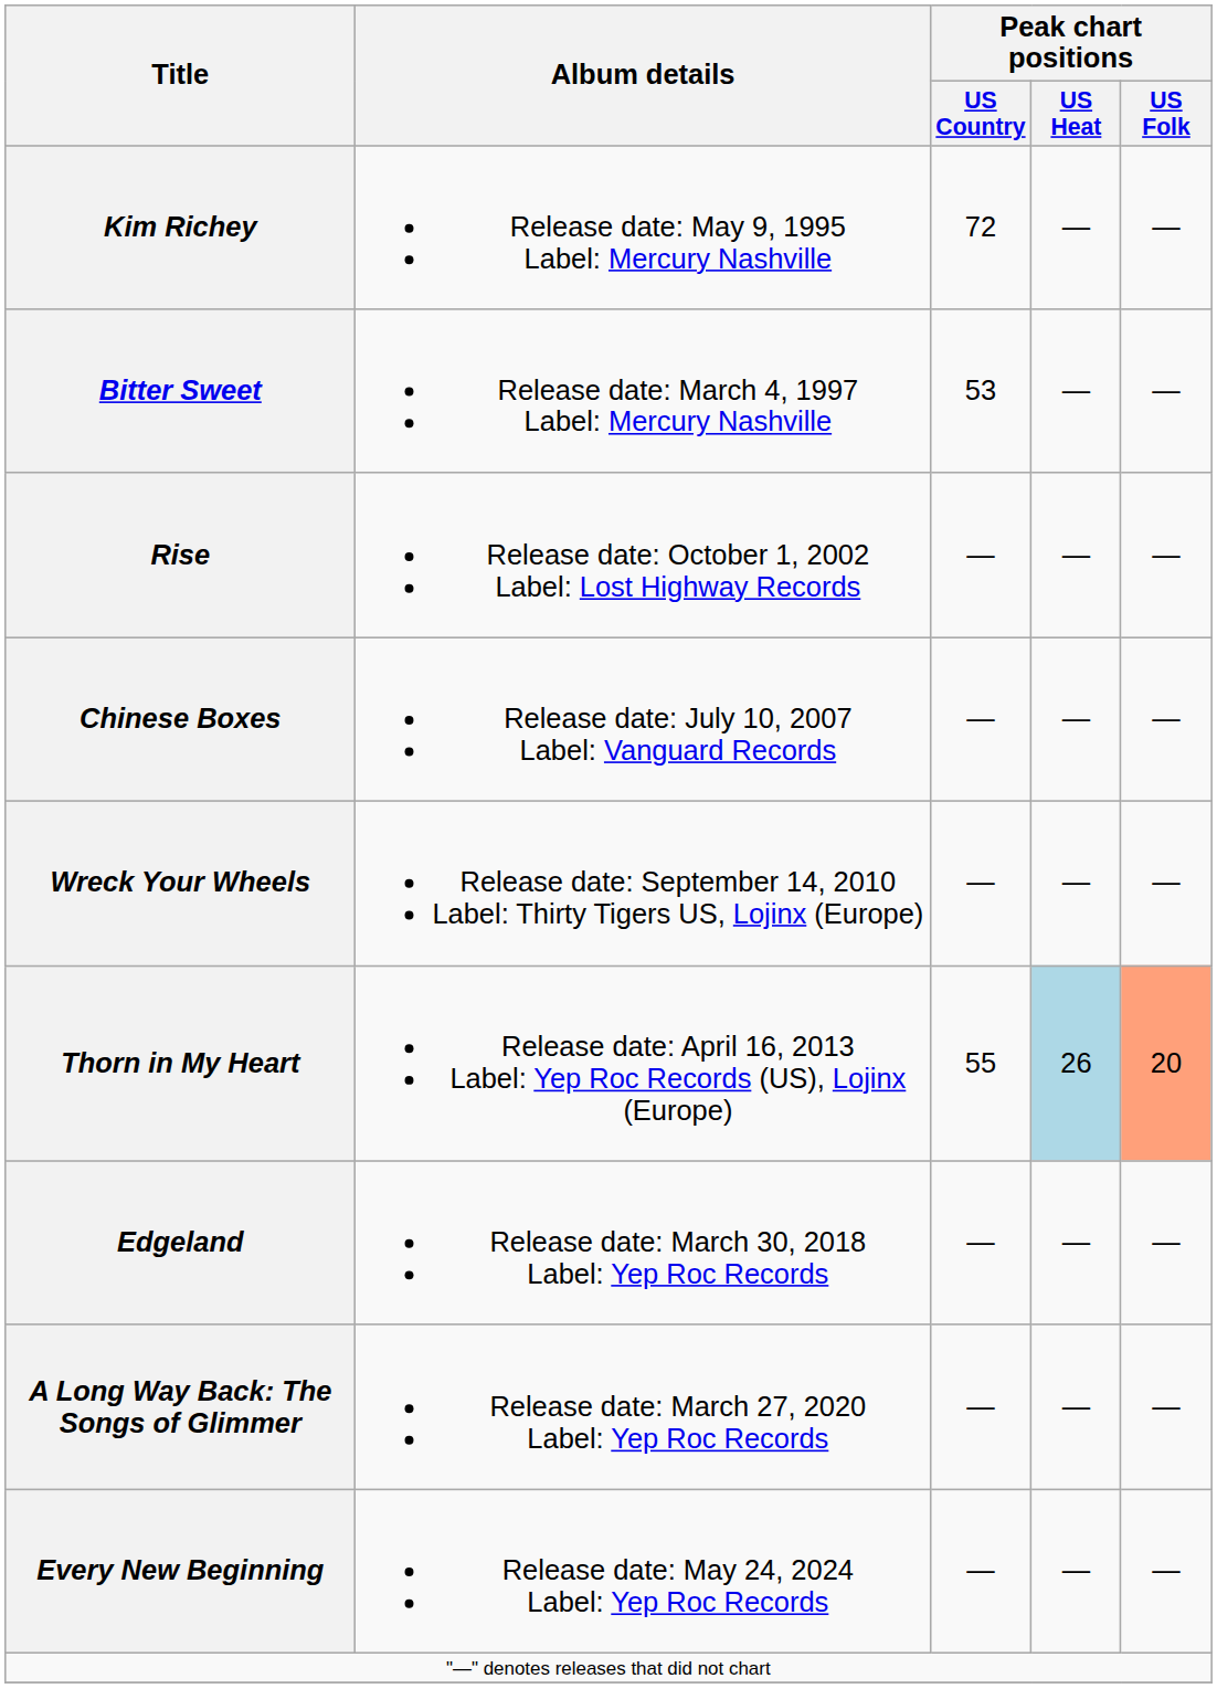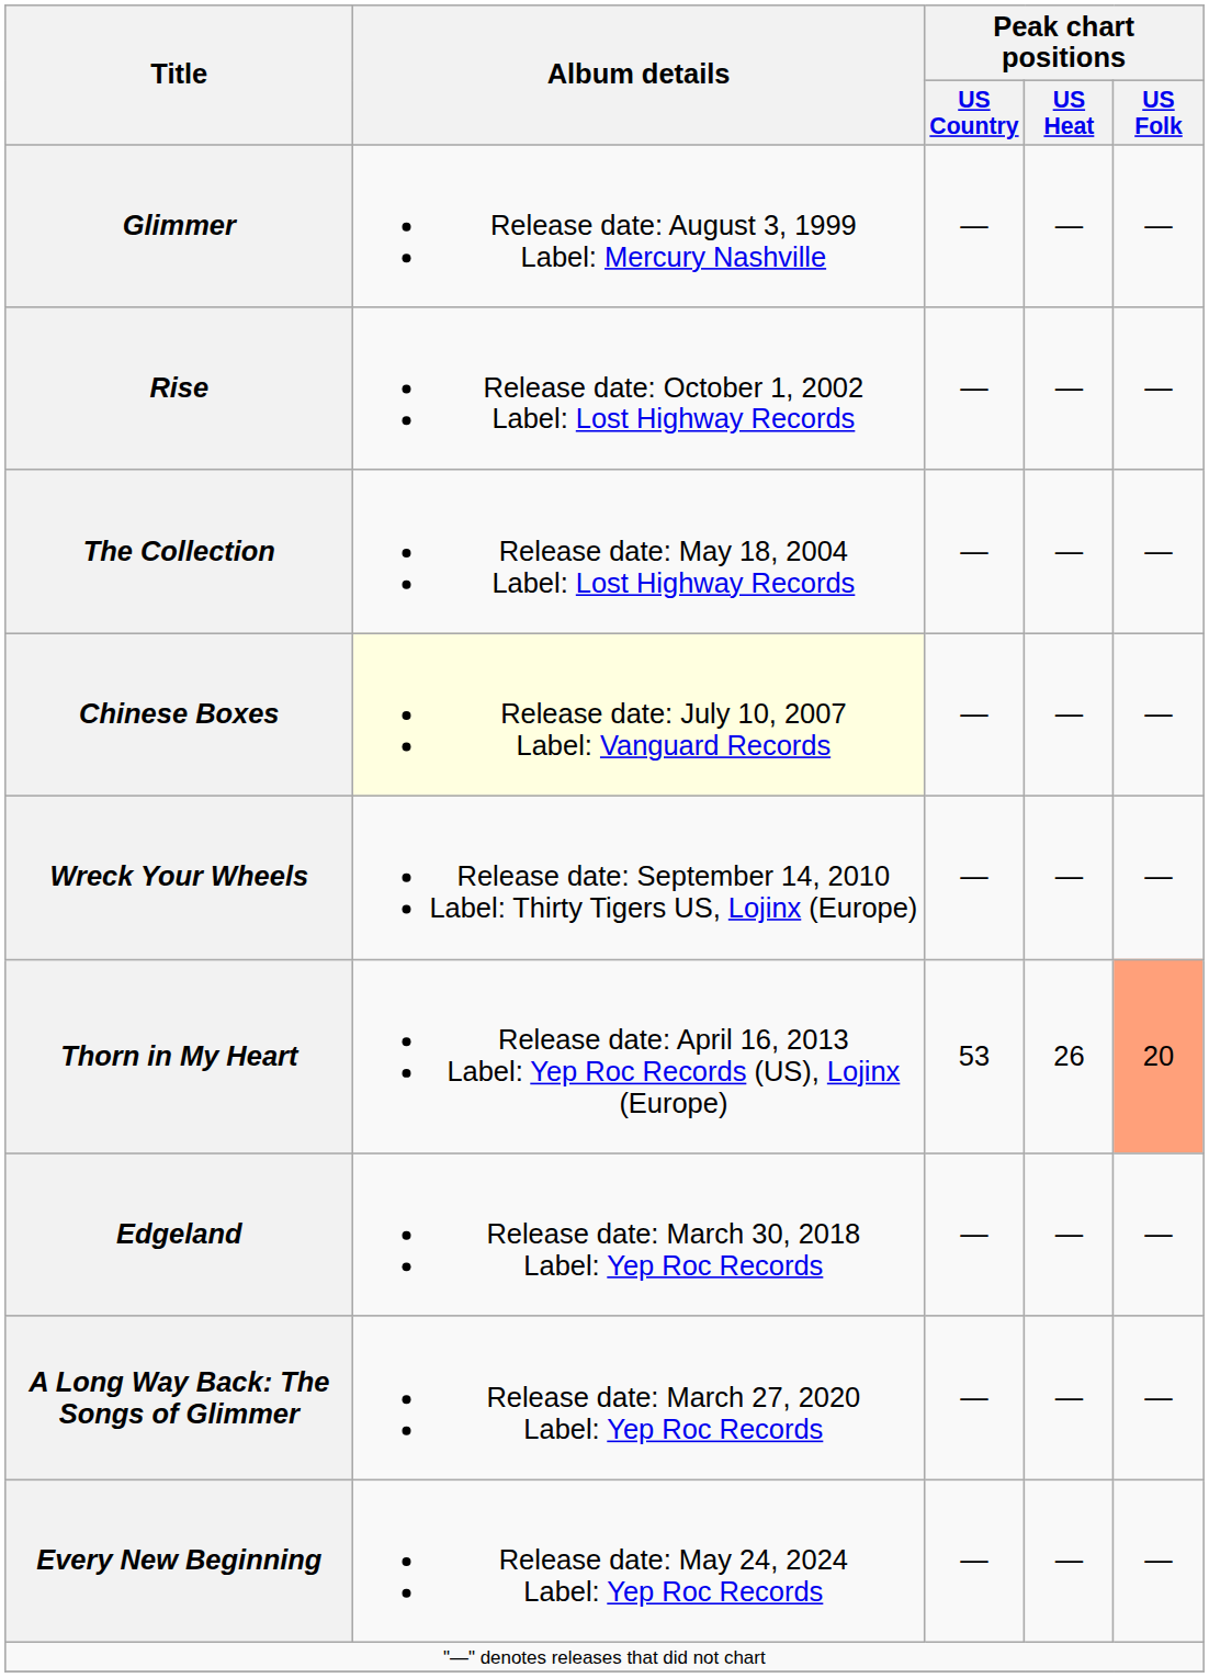- row: Kim Richey | Release date: May 9, 1995 Label: Mercury Nashville | 72 | — | —
- row: Bitter Sweet | Release date: March 4, 1997 Label: Mercury Nashville | 53 | — | —
+ row: Glimmer | Release date: August 3, 1999 Label: Mercury Nashville | — | — | —
+ row: The Collection | Release date: May 18, 2004 Label: Lost Highway Records | — | — | —
Chinese Boxes | Album details: no background -> lightyellow background
Thorn in My Heart | Peak chart positions / US Country: 55 -> 53
Thorn in My Heart | Peak chart positions / US Heat: lightblue background -> no background
